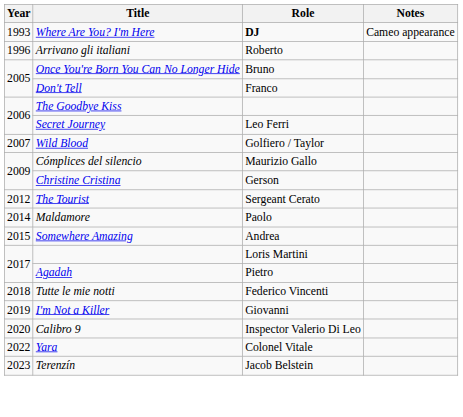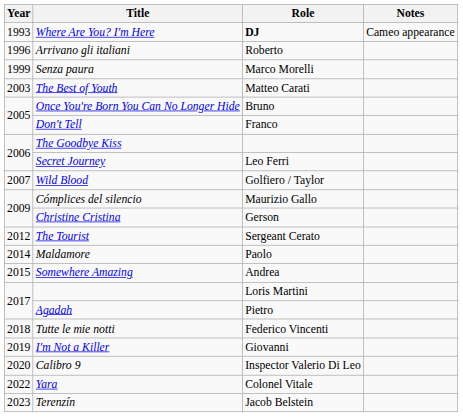+ row: 1999 | Senza paura | Marco Morelli
+ row: 2003 | The Best of Youth | Matteo Carati
